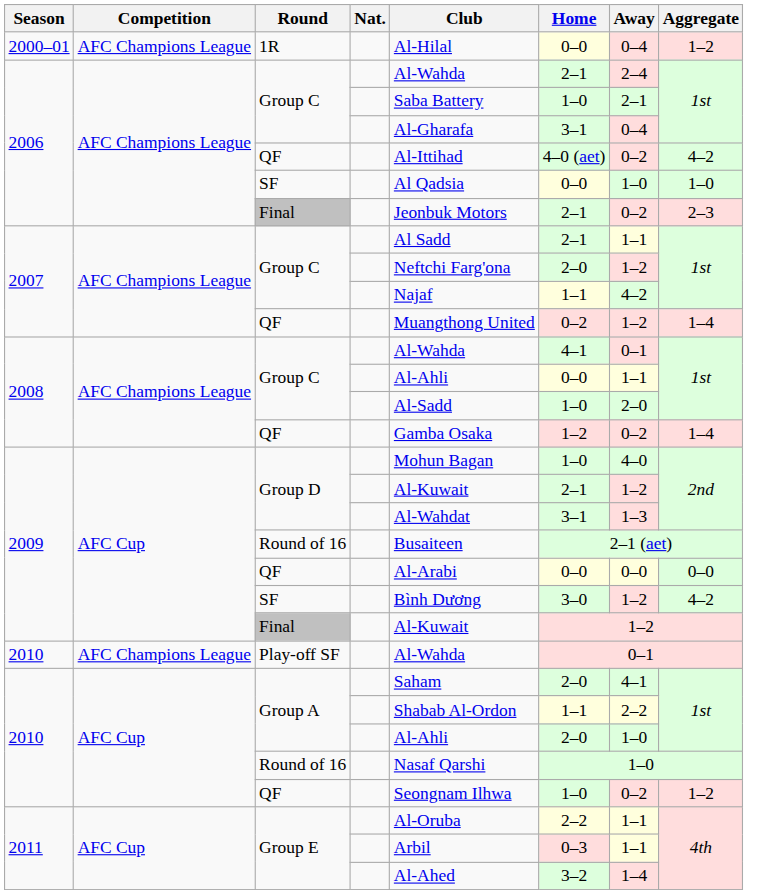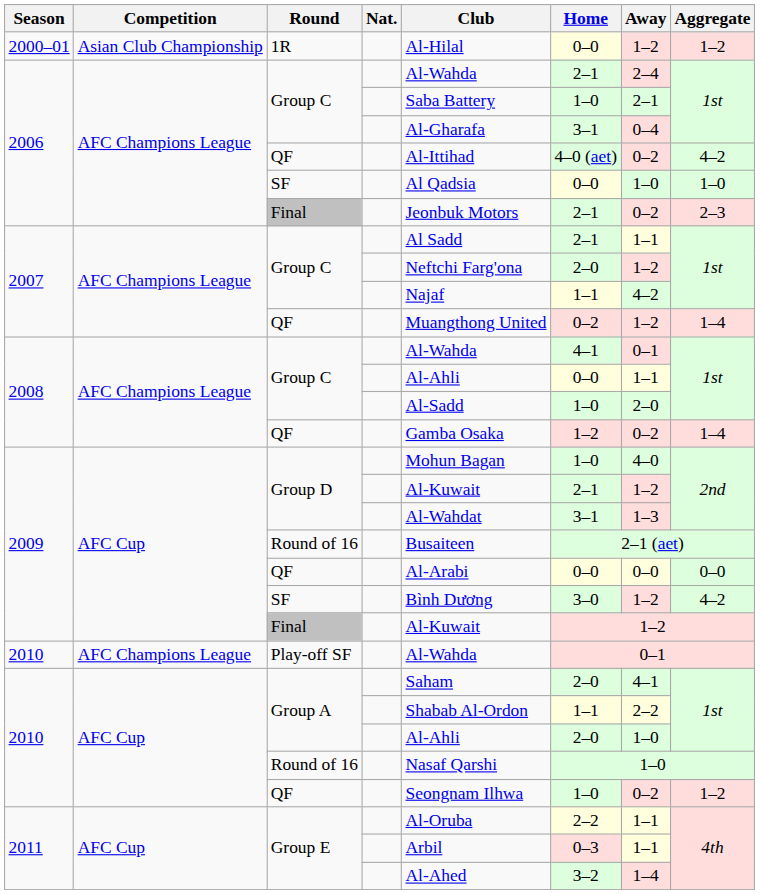1R | Competition: AFC Champions League -> Asian Club Championship
1R | Away: 0–4 -> 1–2
